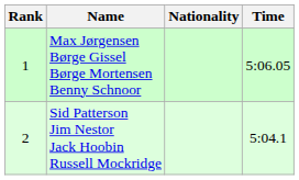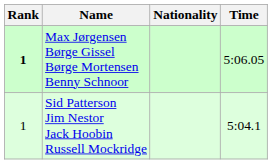Max Jørgensen Børge Gissel Børge Mortensen Benny Schnoor | Rank: normal -> bold
Sid Patterson Jim Nestor Jack Hoobin Russell Mockridge | Rank: 2 -> 1
